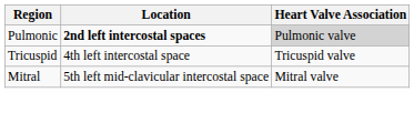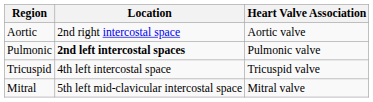+ row: Aortic | 2nd right intercostal space | Aortic valve
Pulmonic | Heart Valve Association: lightgrey background -> no background
